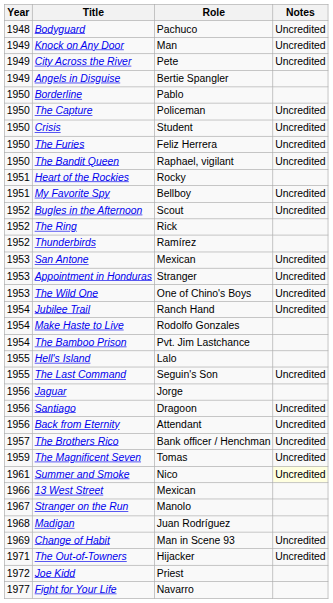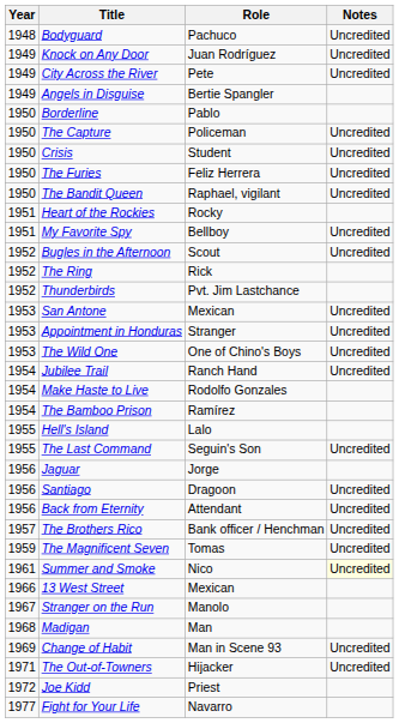Knock on Any Door | Role: Man -> Juan Rodríguez
Thunderbirds | Role: Ramírez -> Pvt. Jim Lastchance
The Bamboo Prison | Role: Pvt. Jim Lastchance -> Ramírez
Madigan | Role: Juan Rodríguez -> Man
